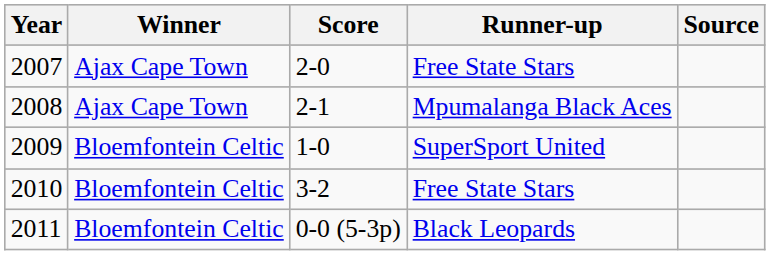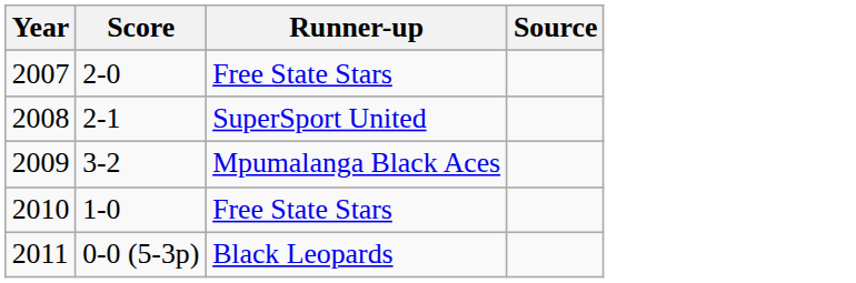- column: Winner | Ajax Cape Town | Ajax Cape Town | Bloemfontein Celtic | Bloemfontein Celtic | Bloemfontein Celtic
2008 | Runner-up: Mpumalanga Black Aces -> SuperSport United
2009 | Score: 1-0 -> 3-2
2009 | Runner-up: SuperSport United -> Mpumalanga Black Aces
2010 | Score: 3-2 -> 1-0
